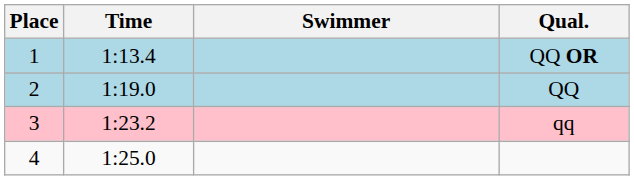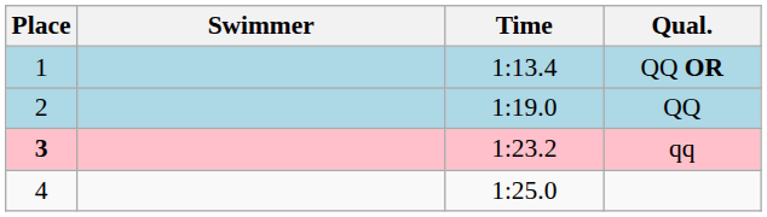columns swapped: Swimmer <-> Time
qq | Place: normal -> bold
